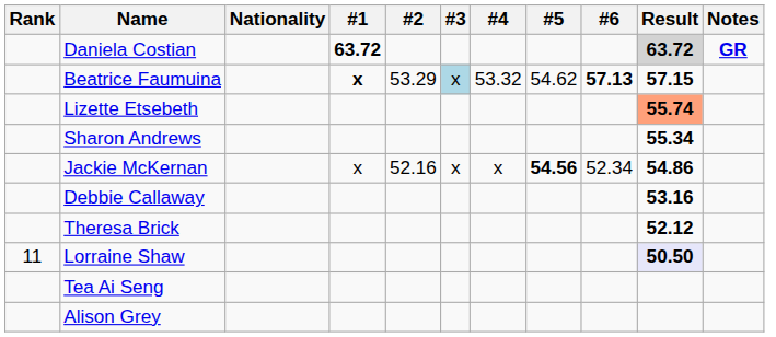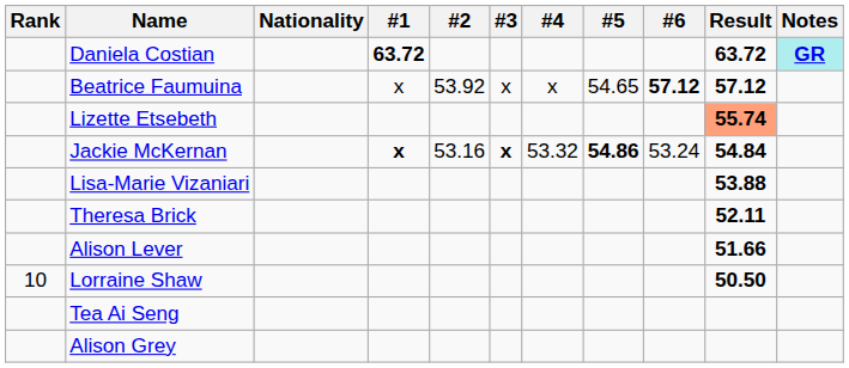Daniela Costian | Result: lightgrey background -> no background
Daniela Costian | Notes: no background -> paleturquoise background
Beatrice Faumuina | #1: bold -> normal
Beatrice Faumuina | #2: 53.29 -> 53.92
Beatrice Faumuina | #3: lightblue background -> no background
Beatrice Faumuina | #4: 53.32 -> x
Beatrice Faumuina | #5: 54.62 -> 54.65
Beatrice Faumuina | #6: 57.13 -> 57.12
Beatrice Faumuina | Result: 57.15 -> 57.12
- row: Sharon Andrews | 55.34
Jackie McKernan | #1: normal -> bold
Jackie McKernan | #2: 52.16 -> 53.16
Jackie McKernan | #3: normal -> bold
Jackie McKernan | #4: x -> 53.32
Jackie McKernan | #5: 54.56 -> 54.86
Jackie McKernan | #6: 52.34 -> 53.24
Jackie McKernan | Result: 54.86 -> 54.84
+ row: Lisa-Marie Vizaniari | 53.88
- row: Debbie Callaway | 53.16
Theresa Brick | Result: 52.12 -> 52.11
+ row: Alison Lever | 51.66
Lorraine Shaw | Rank: 11 -> 10
Lorraine Shaw | Result: lavender background -> no background
